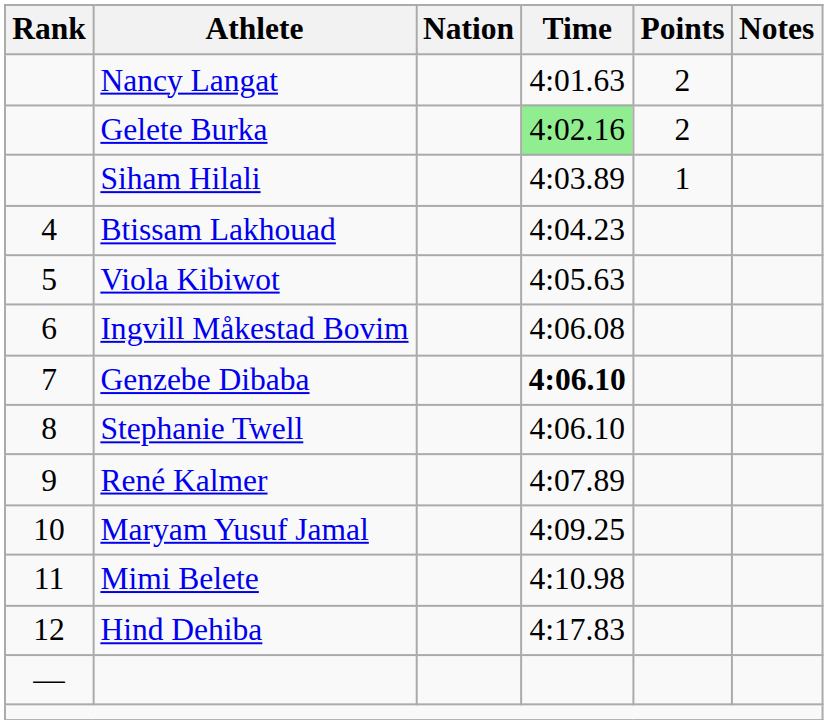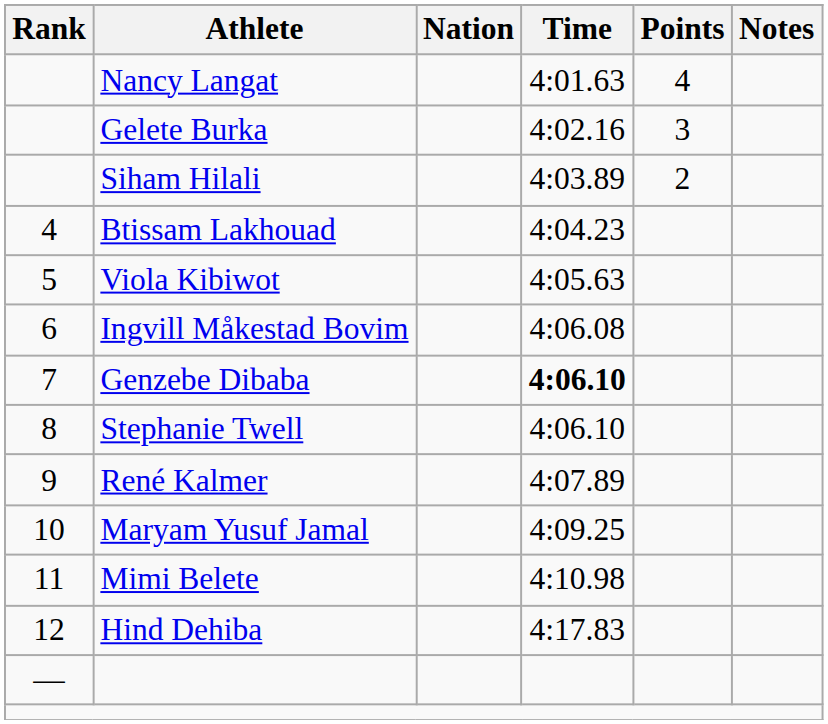Nancy Langat | Points: 2 -> 4
Gelete Burka | Time: lightgreen background -> no background
Gelete Burka | Points: 2 -> 3
Siham Hilali | Points: 1 -> 2
